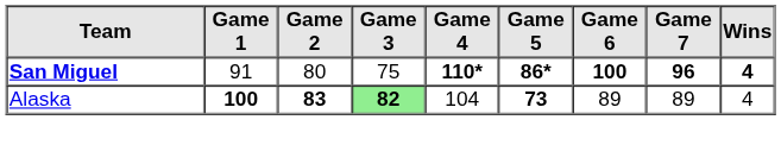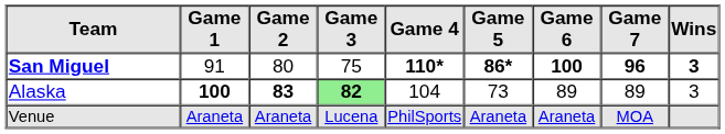San Miguel | Wins: 4 -> 3
Alaska | Game 5: bold -> normal
Alaska | Wins: 4 -> 3
+ row: Venue | Araneta | Araneta | Lucena | PhilSports | Araneta | Araneta | MOA
